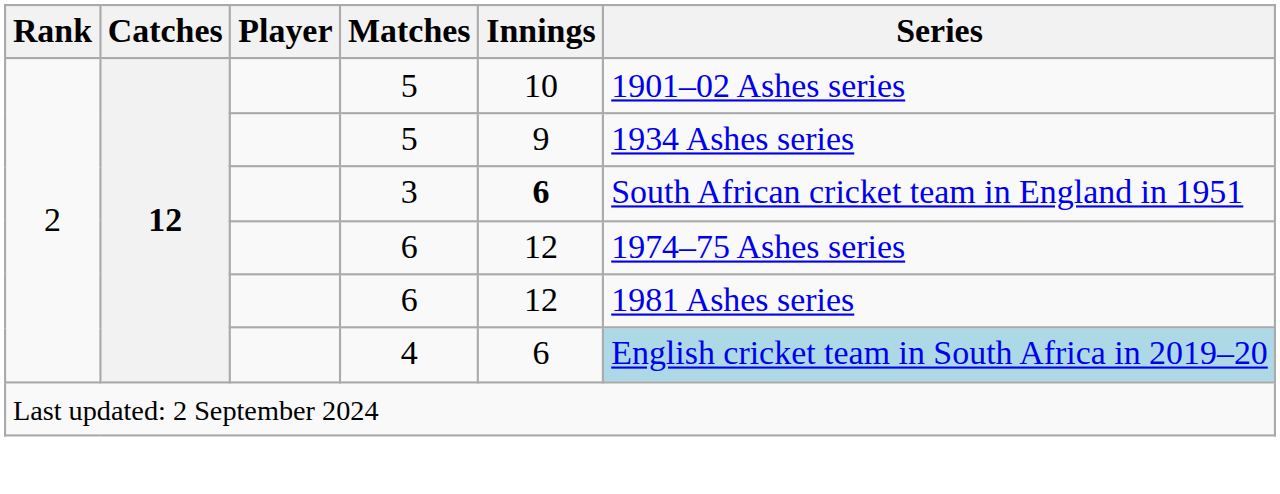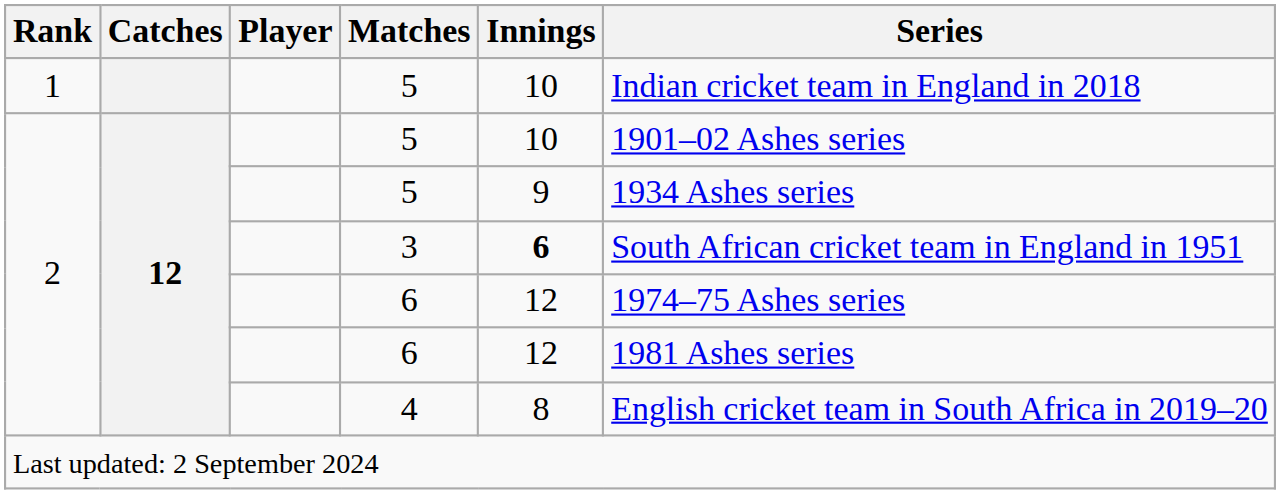+ row: 1 | 5 | 10 | Indian cricket team in England in 2018
4 | Innings: 6 -> 8
4 | Series: lightblue background -> no background
